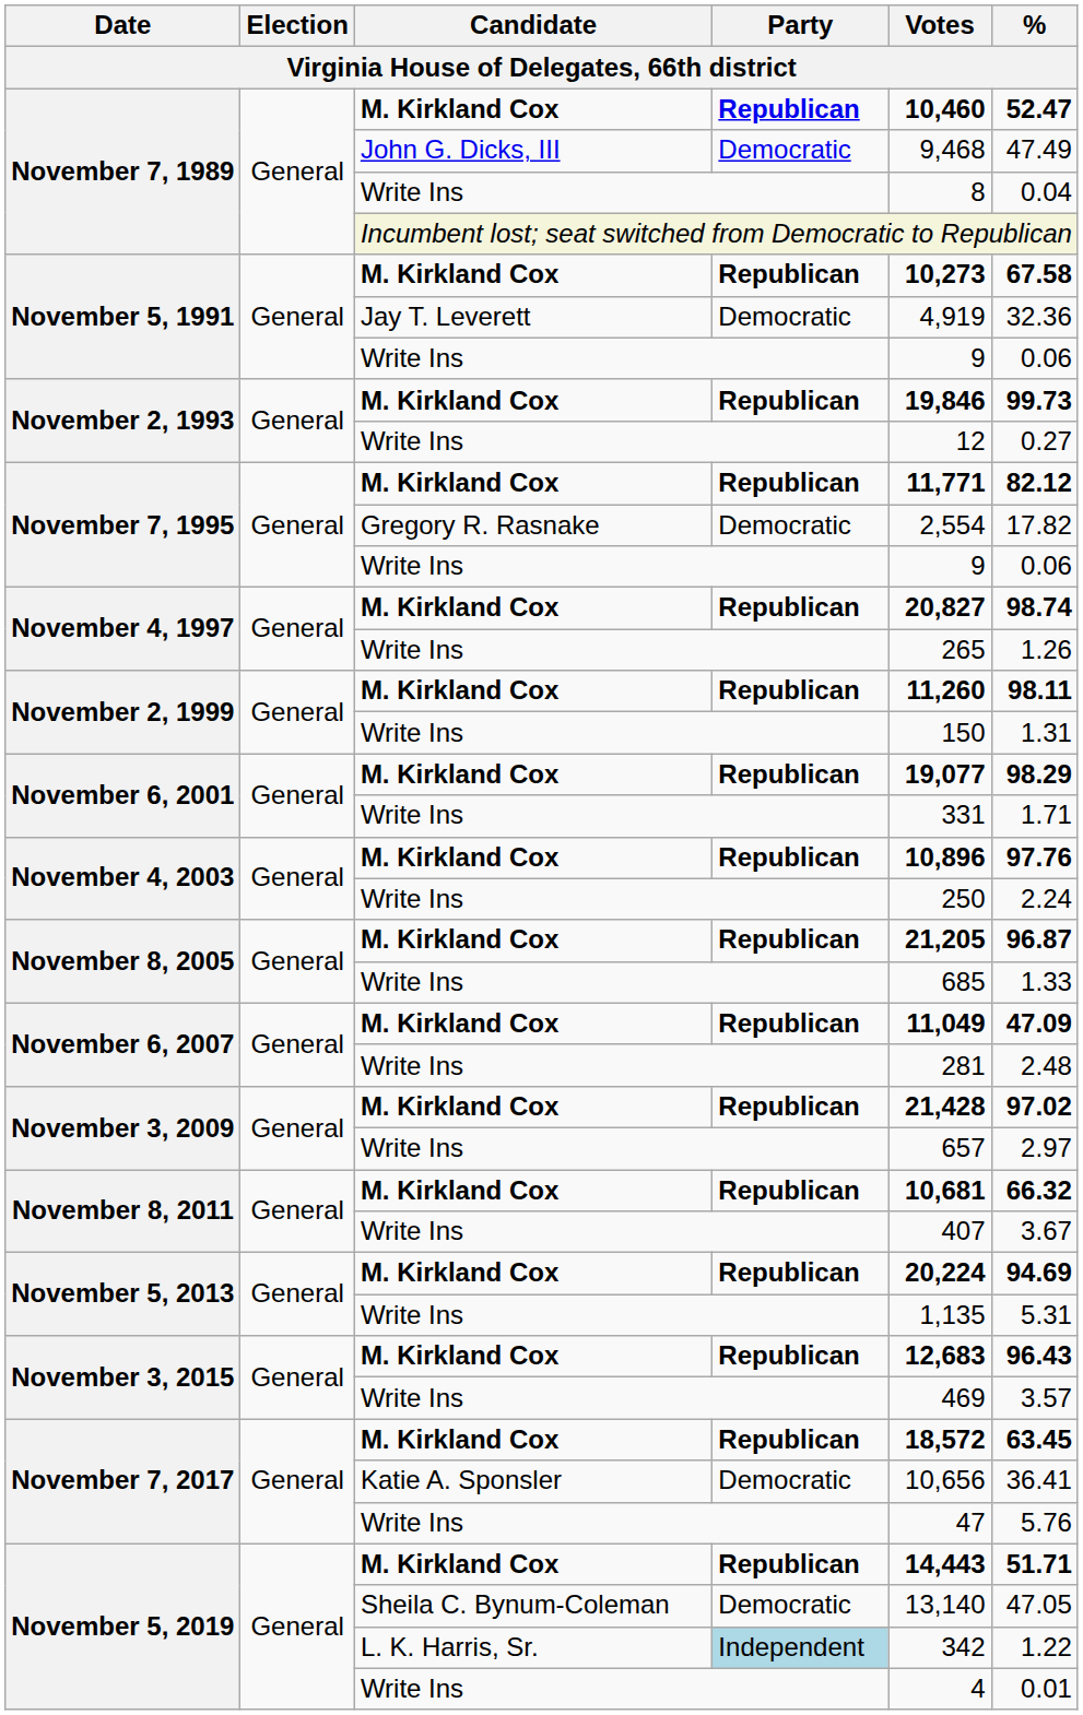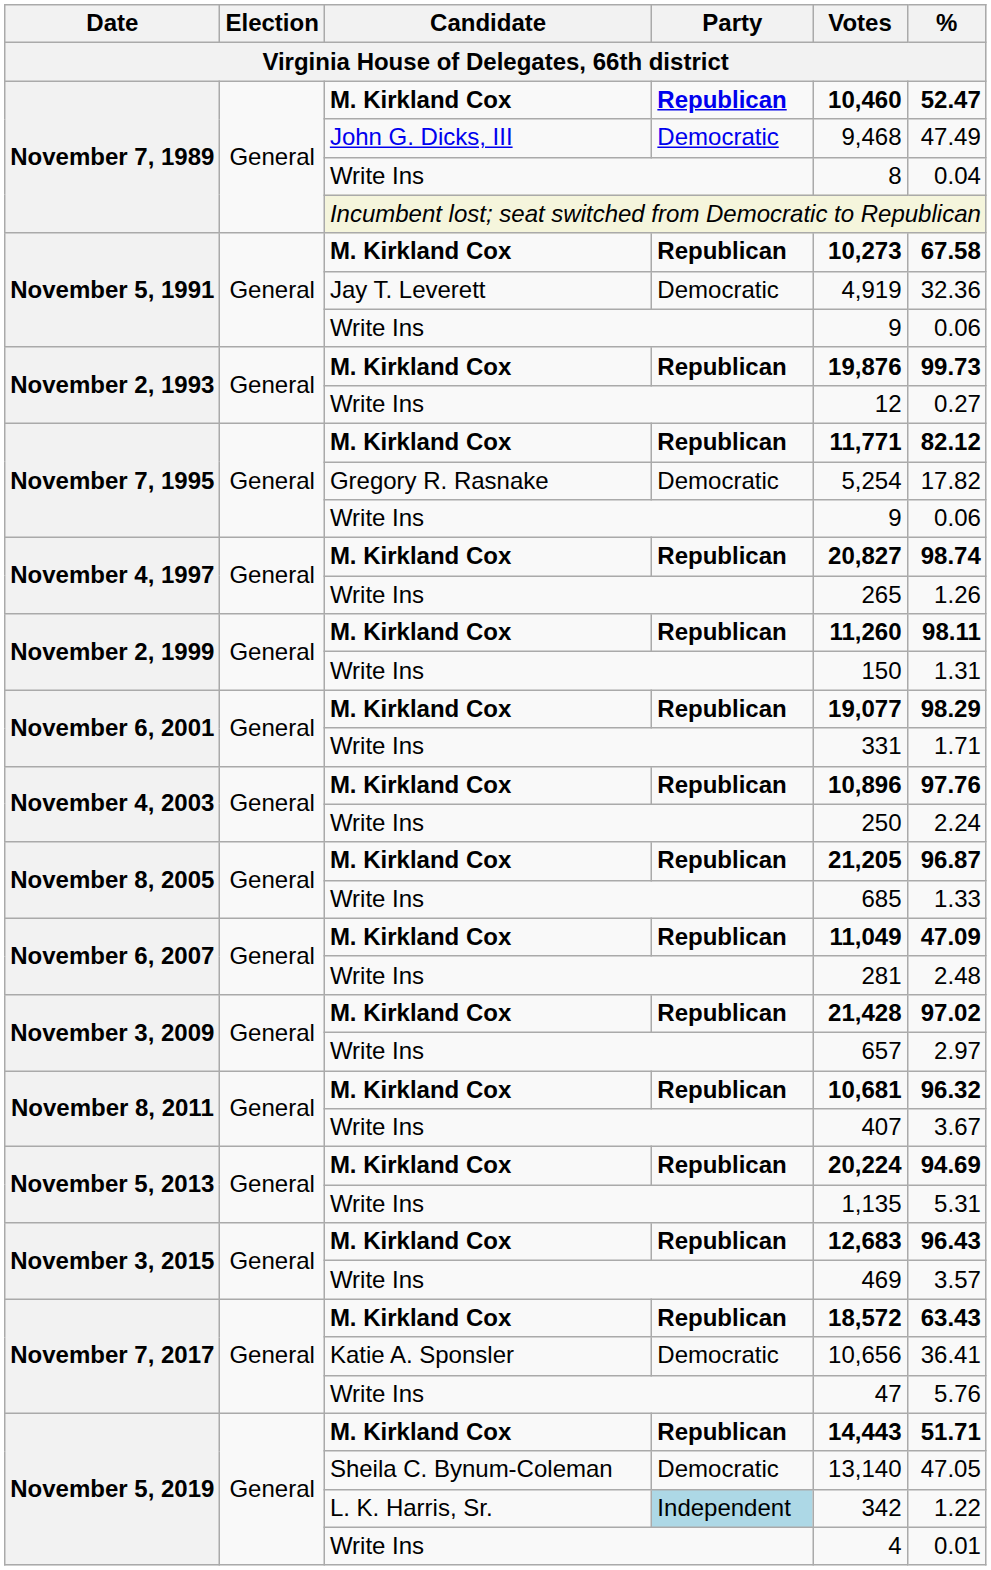November 2, 1993 / M. Kirkland Cox | Votes: 19,846 -> 19,876
November 7, 1995 / Gregory R. Rasnake | Votes: 2,554 -> 5,254
November 8, 2011 / M. Kirkland Cox | %: 66.32 -> 96.32
November 7, 2017 / M. Kirkland Cox | %: 63.45 -> 63.43
